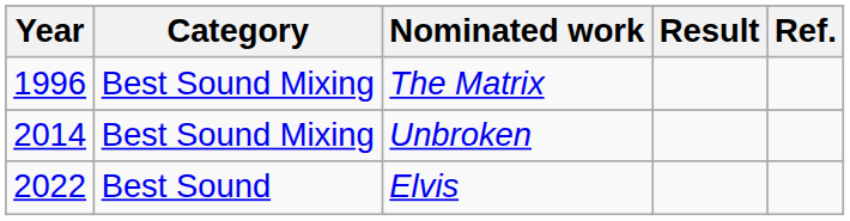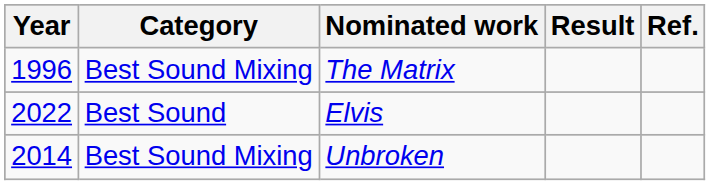rows swapped: Unbroken <-> Elvis
